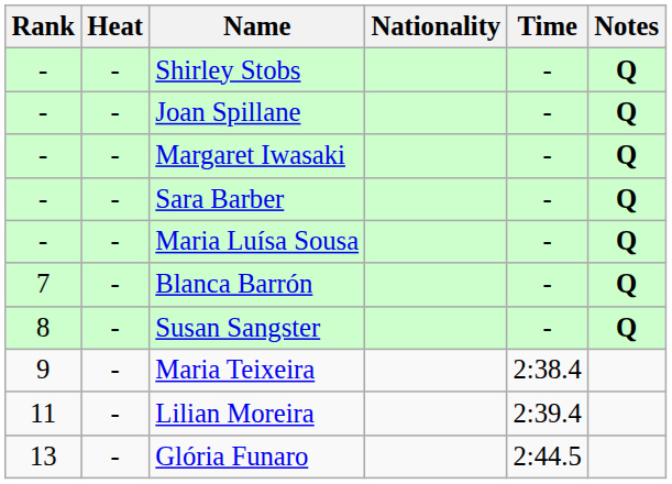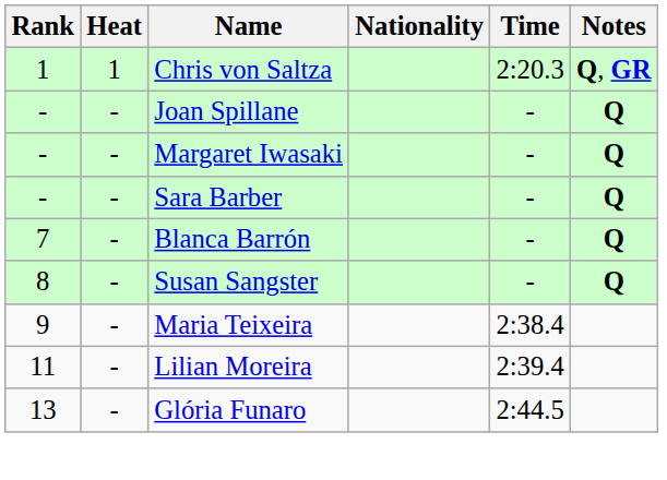+ row: 1 | 1 | Chris von Saltza | 2:20.3 | Q, GR
- row: - | - | Shirley Stobs | - | Q
- row: - | - | Maria Luísa Sousa | - | Q
